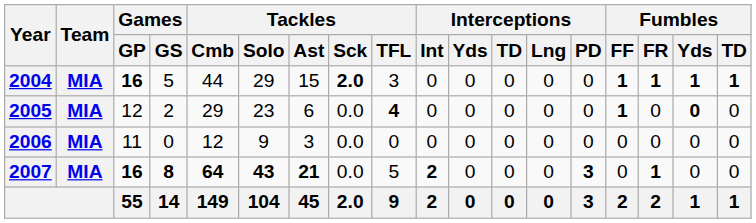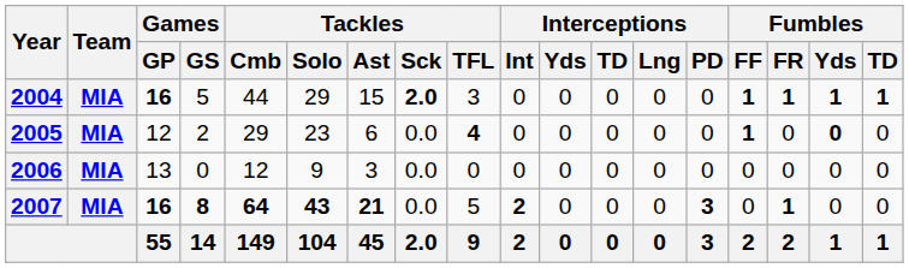2006 | Games / GP: 11 -> 13
